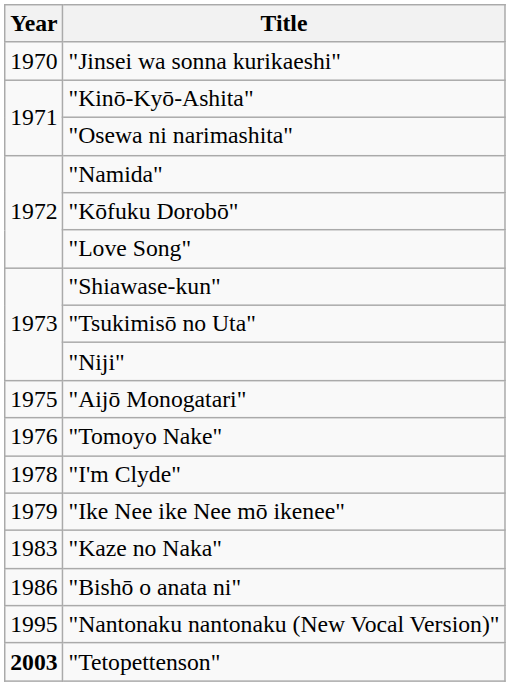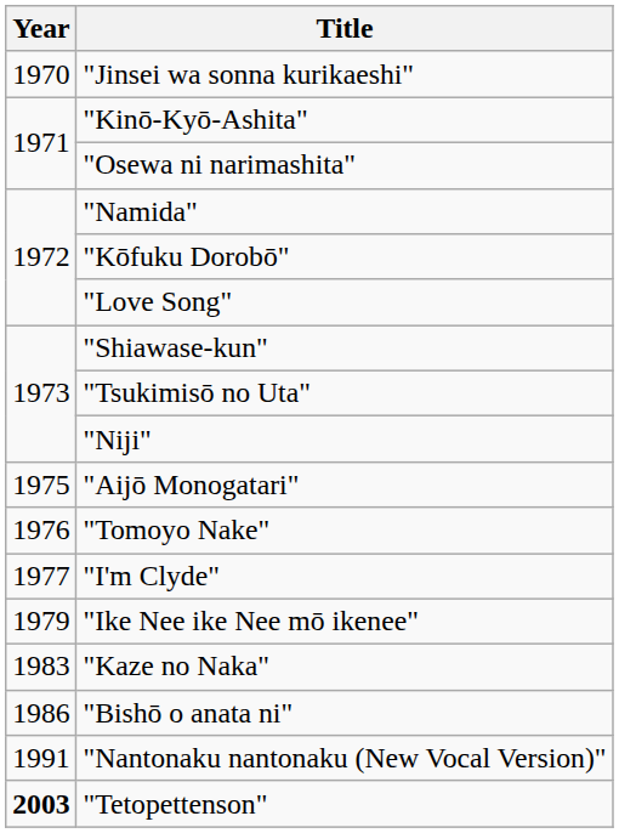"I'm Clyde" | Year: 1978 -> 1977
"Nantonaku nantonaku (New Vocal Version)" | Year: 1995 -> 1991
